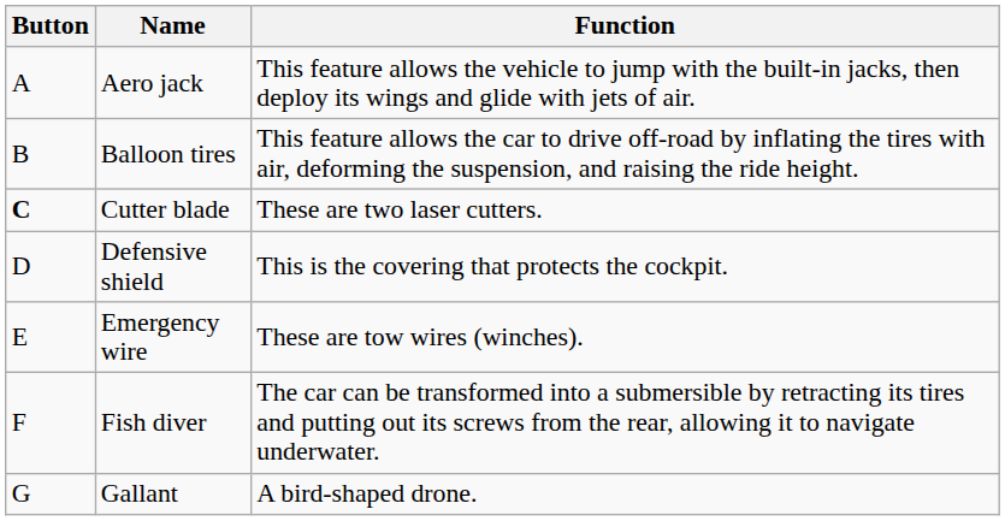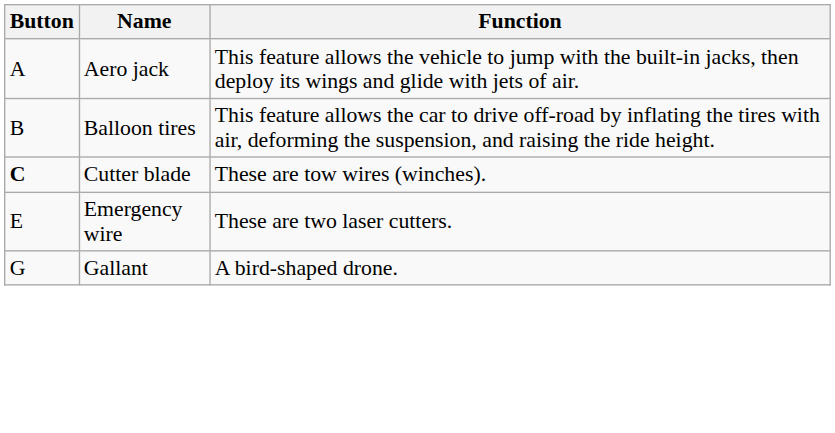Cutter blade | Function: These are two laser cutters. -> These are tow wires (winches).
- row: D | Defensive shield | This is the covering that protects the cockpit.
Emergency wire | Function: These are tow wires (winches). -> These are two laser cutters.
- row: F | Fish diver | The car can be transformed into a submersible by retracting its tires and putting out its screws from the rear, allowing it to navigate underwater.
